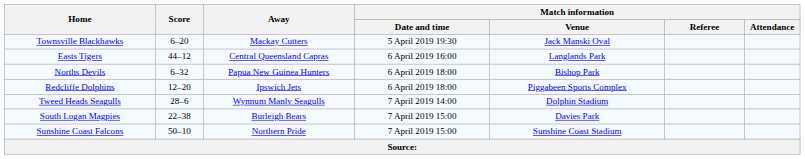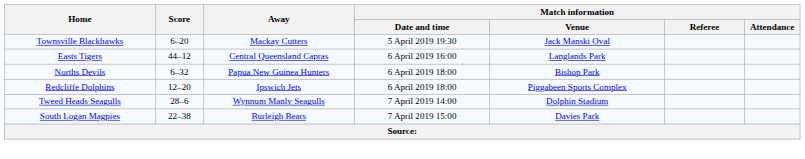- row: Sunshine Coast Falcons | 50–10 | Northern Pride | 7 April 2019 15:00 | Sunshine Coast Stadium
